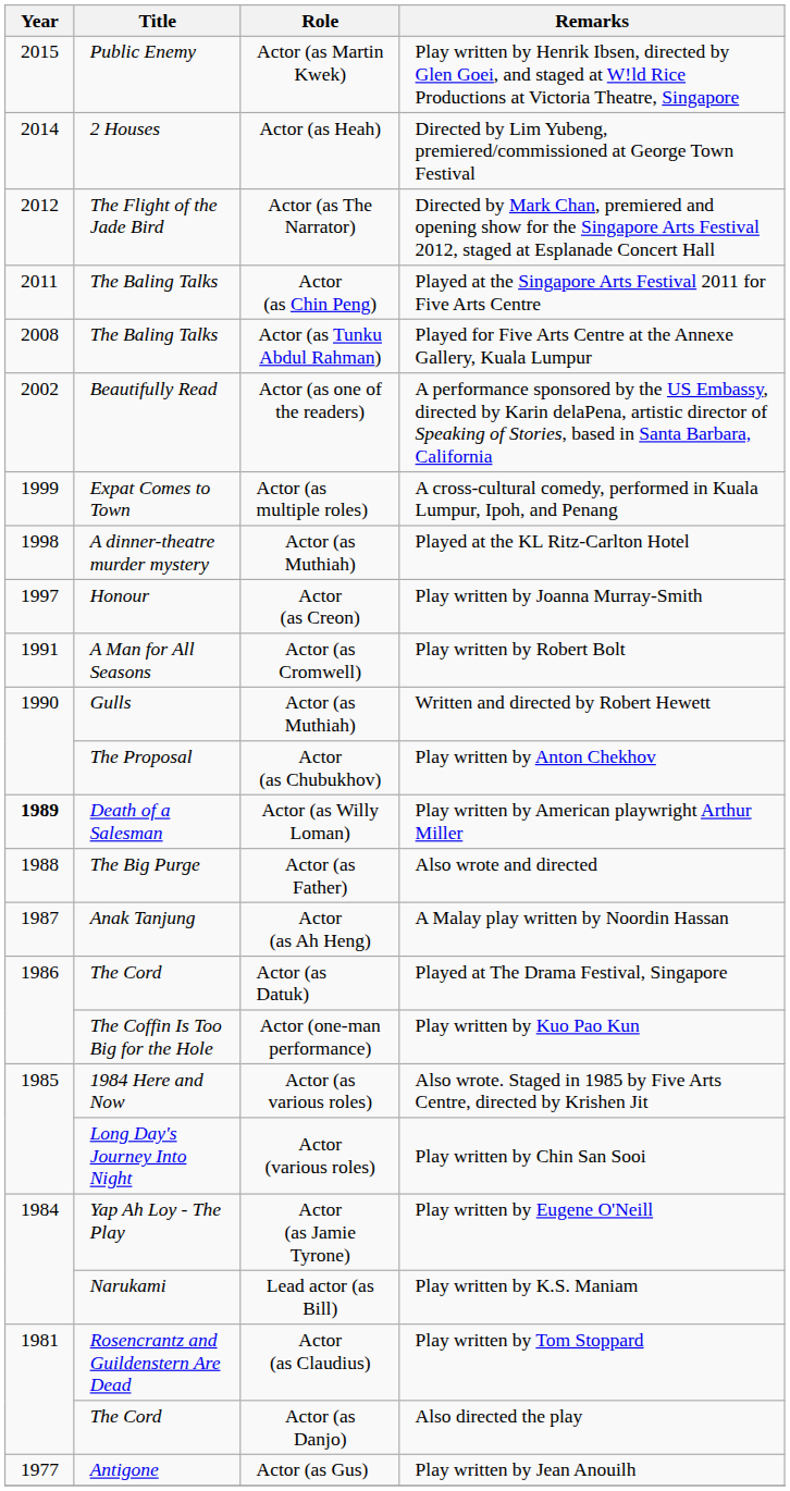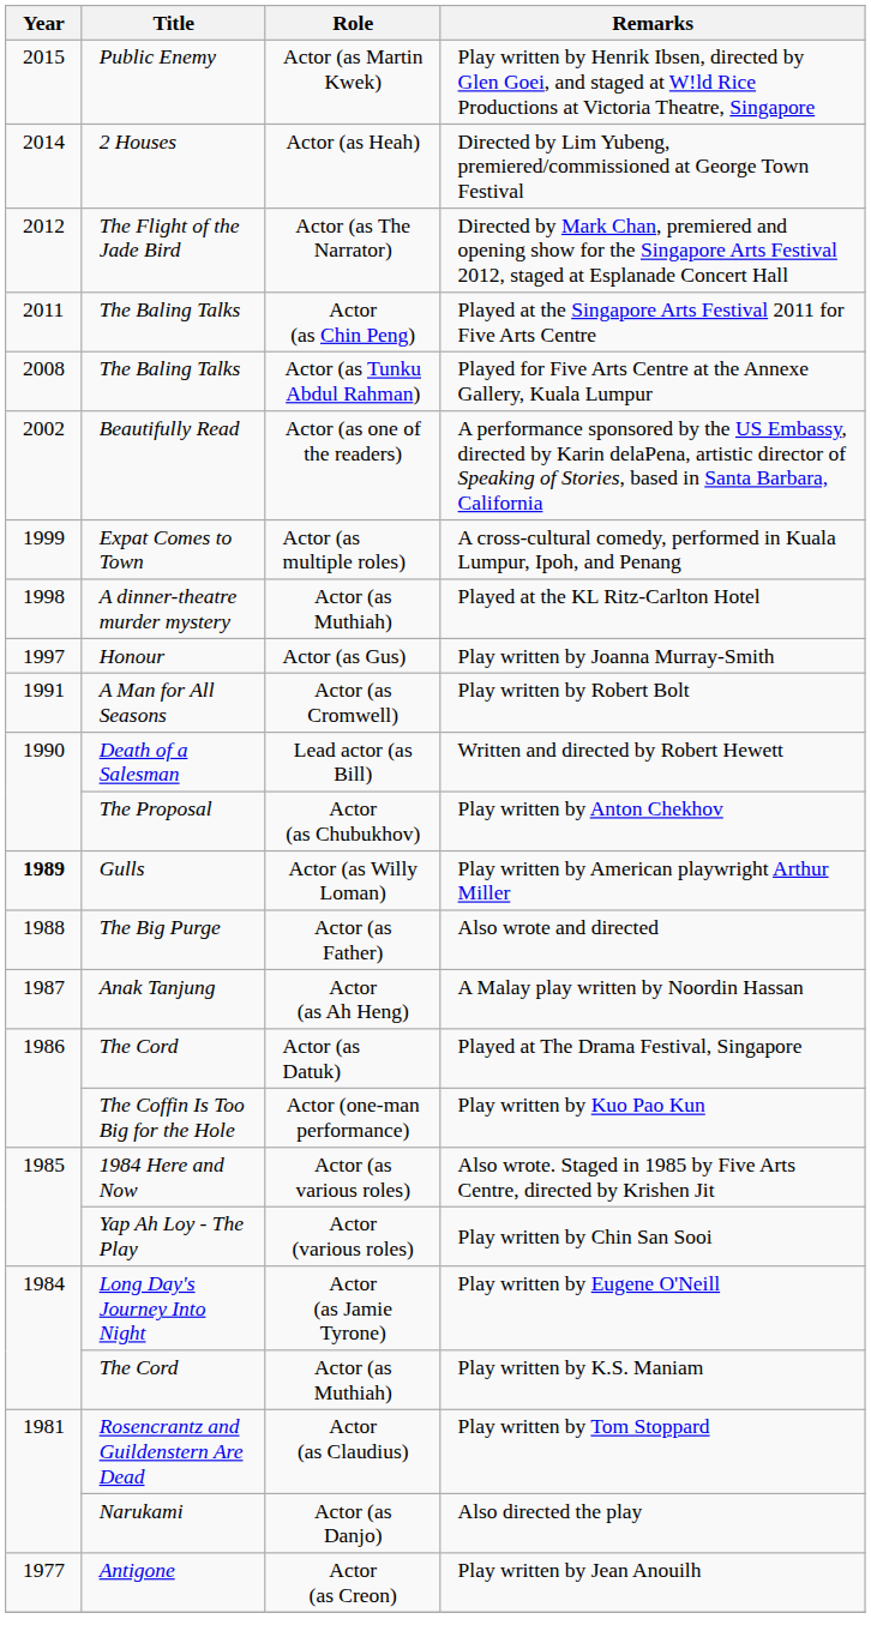Play written by Joanna Murray-Smith | Role: Actor (as Creon) -> Actor (as Gus)
Written and directed by Robert Hewett | Title: Gulls -> Death of a Salesman
Written and directed by Robert Hewett | Role: Actor (as Muthiah) -> Lead actor (as Bill)
Play written by American playwright Arthur Miller | Title: Death of a Salesman -> Gulls
Play written by Chin San Sooi | Title: Long Day's Journey Into Night -> Yap Ah Loy - The Play
Play written by Eugene O'Neill | Title: Yap Ah Loy - The Play -> Long Day's Journey Into Night
Play written by K.S. Maniam | Title: Narukami -> The Cord
Play written by K.S. Maniam | Role: Lead actor (as Bill) -> Actor (as Muthiah)
Also directed the play | Title: The Cord -> Narukami
Play written by Jean Anouilh | Role: Actor (as Gus) -> Actor (as Creon)
